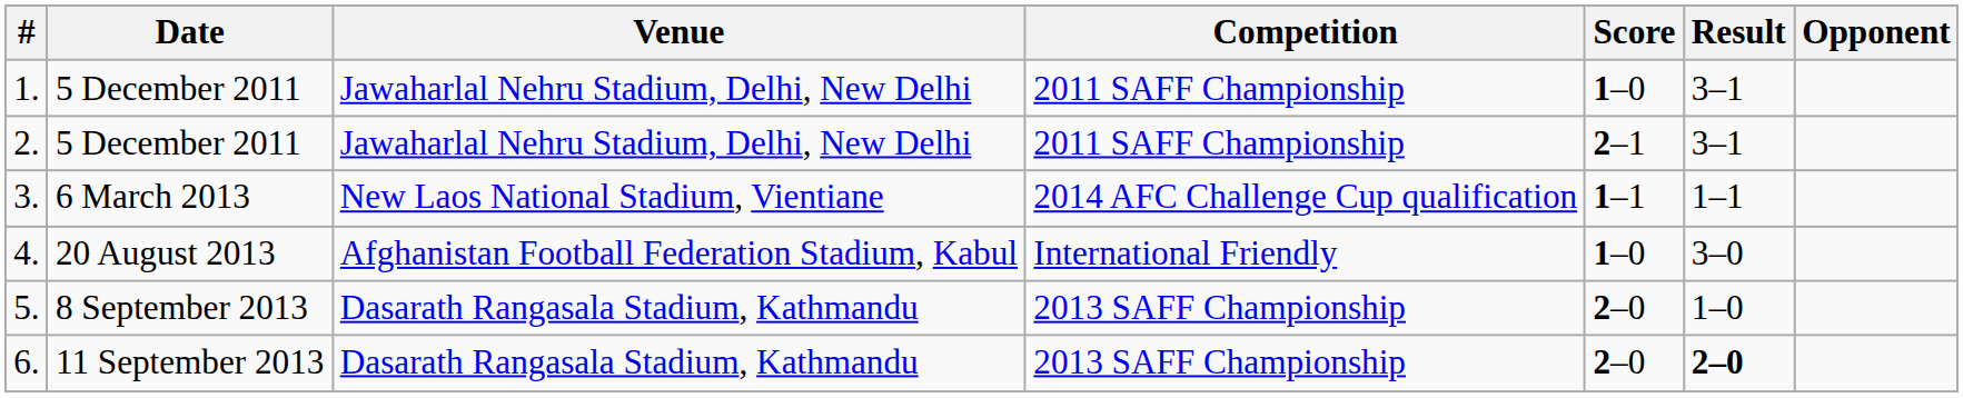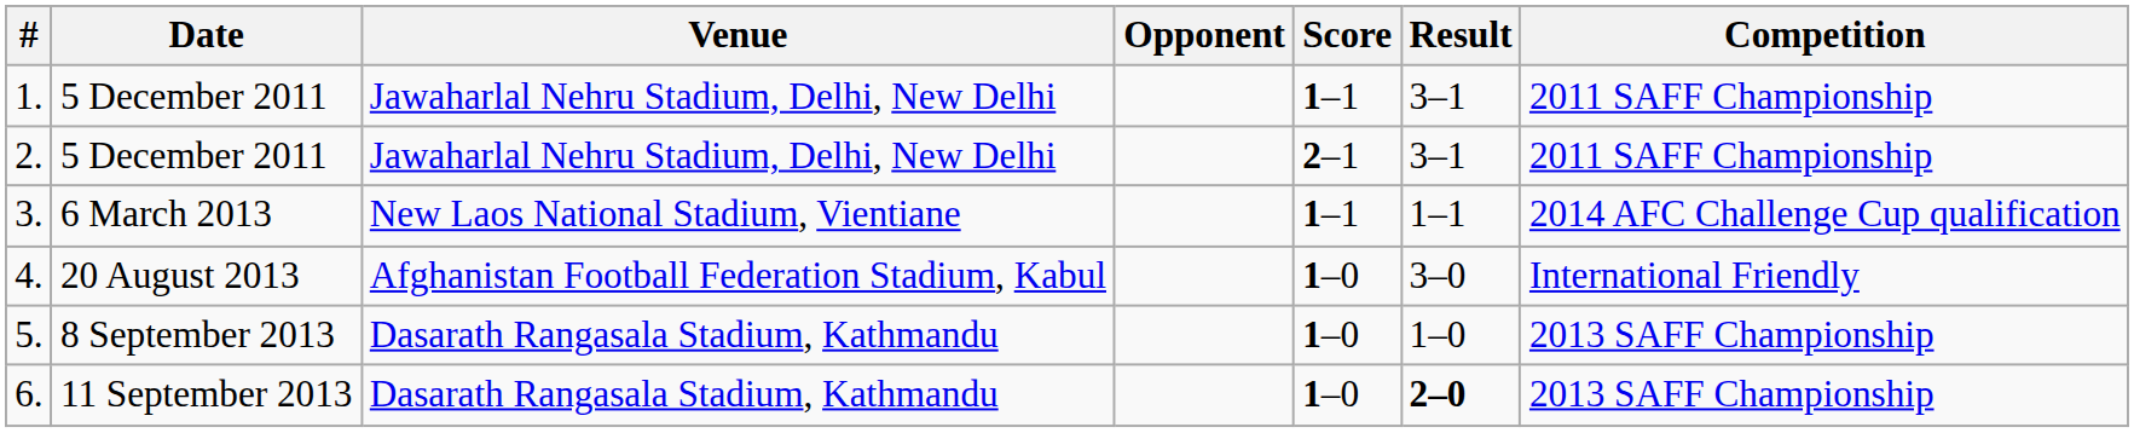columns swapped: Opponent <-> Competition
1. | Score: 1–0 -> 1–1
5. | Score: 2–0 -> 1–0
6. | Score: 2–0 -> 1–0
